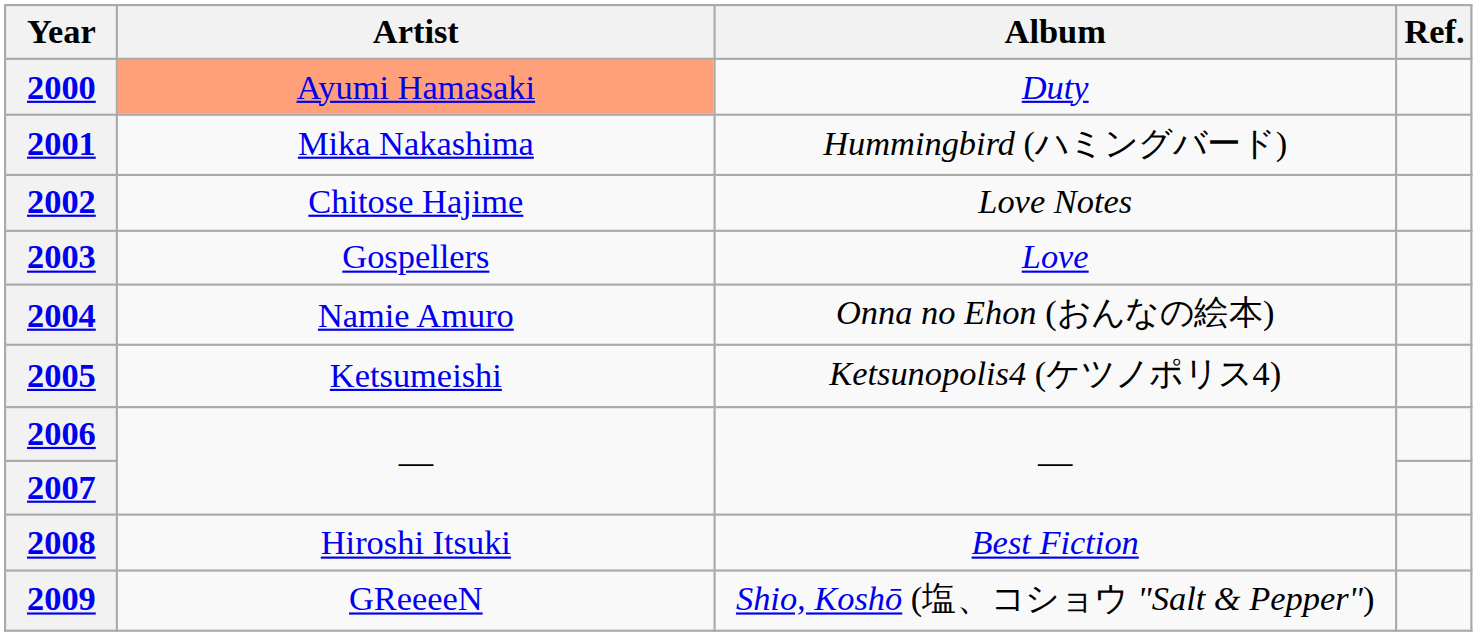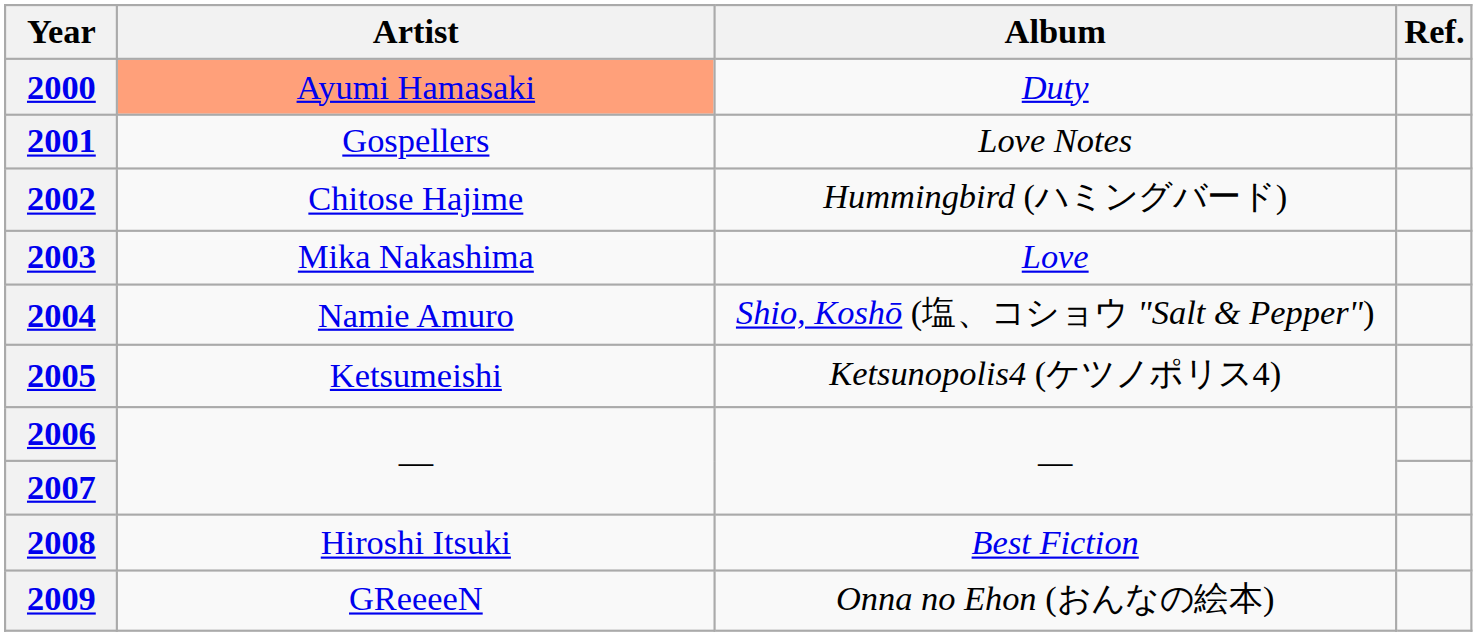2001 | Artist: Mika Nakashima -> Gospellers
2001 | Album: Hummingbird (ハミングバード) -> Love Notes
2002 | Album: Love Notes -> Hummingbird (ハミングバード)
2003 | Artist: Gospellers -> Mika Nakashima
2004 | Album: Onna no Ehon (おんなの絵本) -> Shio, Koshō (塩、コショウ "Salt & Pepper")
2009 | Album: Shio, Koshō (塩、コショウ "Salt & Pepper") -> Onna no Ehon (おんなの絵本)
